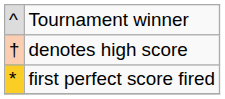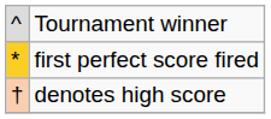rows swapped: denotes high score <-> first perfect score fired
